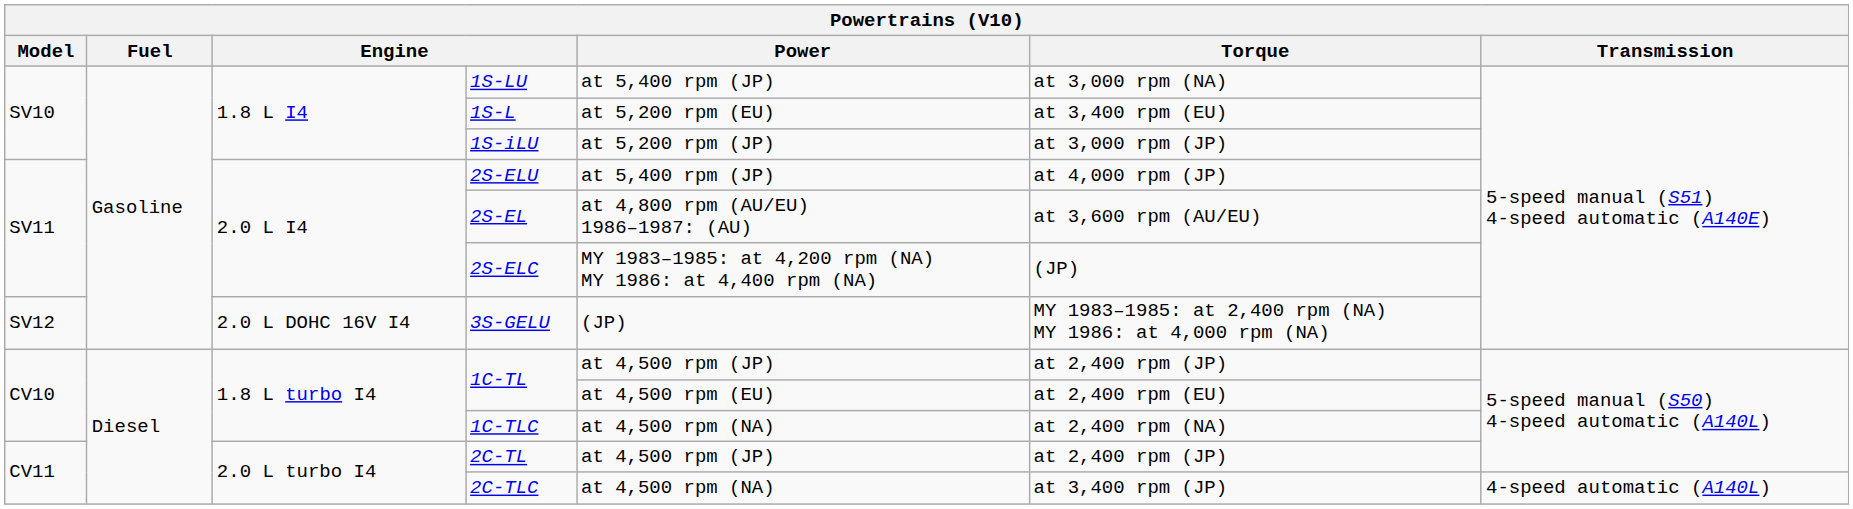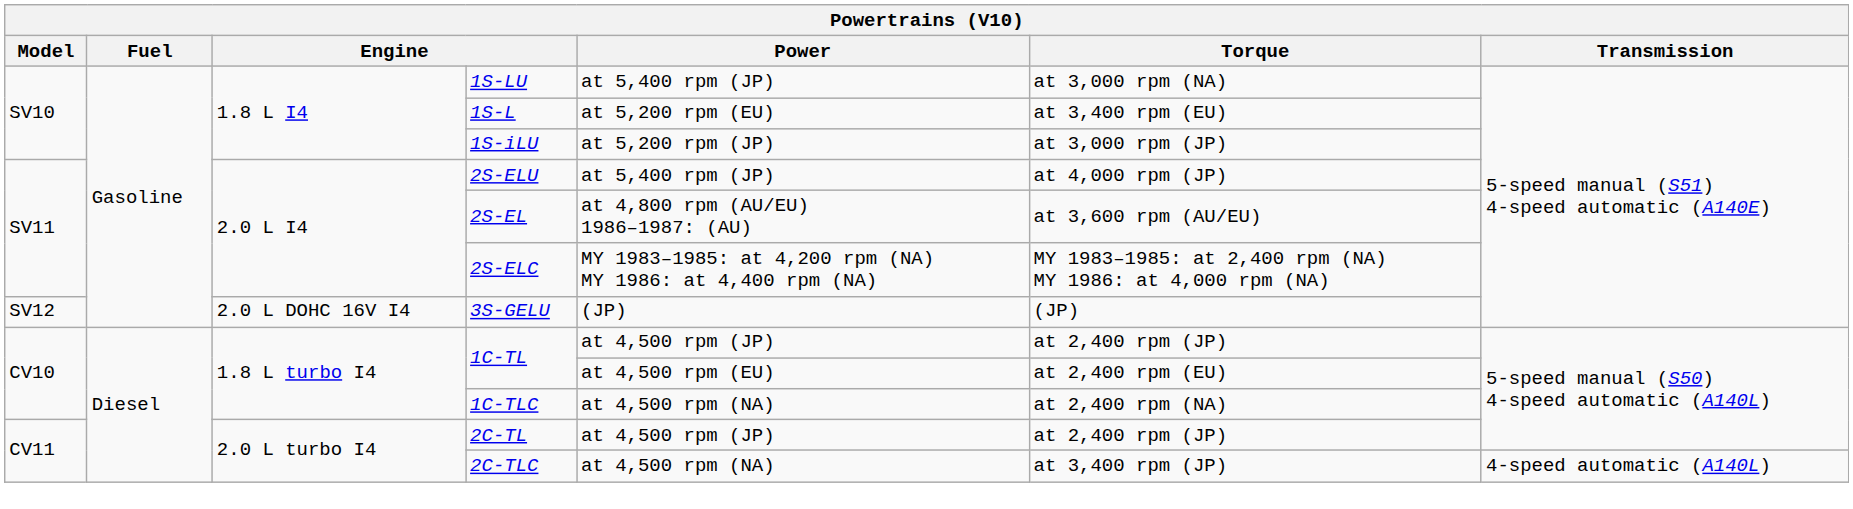2S-ELC | Torque: (JP) -> MY 1983–1985: at 2,400 rpm (NA) MY 1986: at 4,000 rpm (NA)
3S-GELU | Torque: MY 1983–1985: at 2,400 rpm (NA) MY 1986: at 4,000 rpm (NA) -> (JP)
